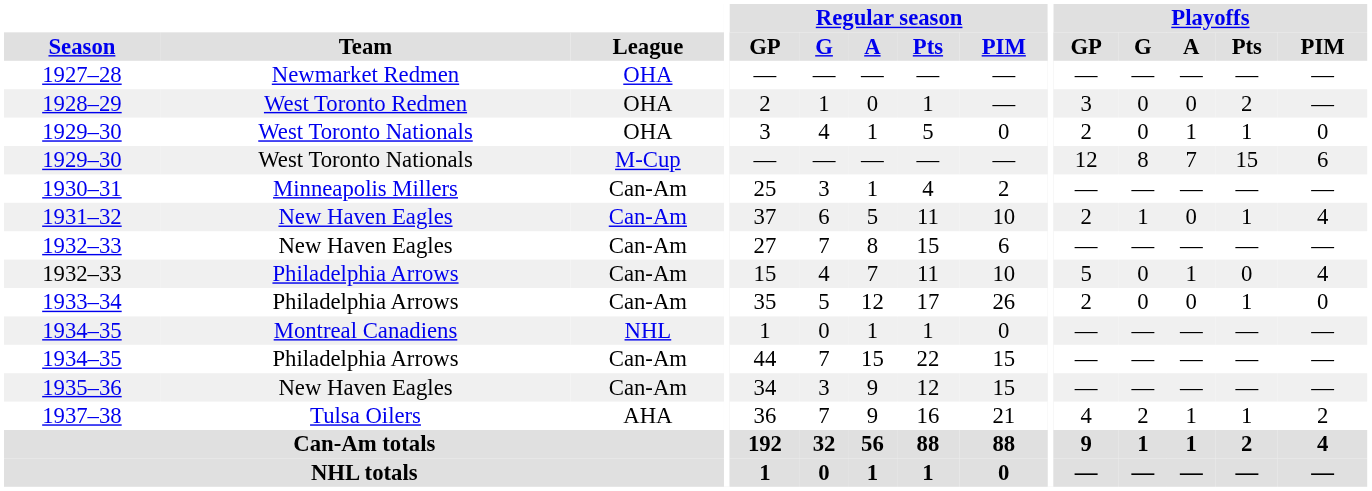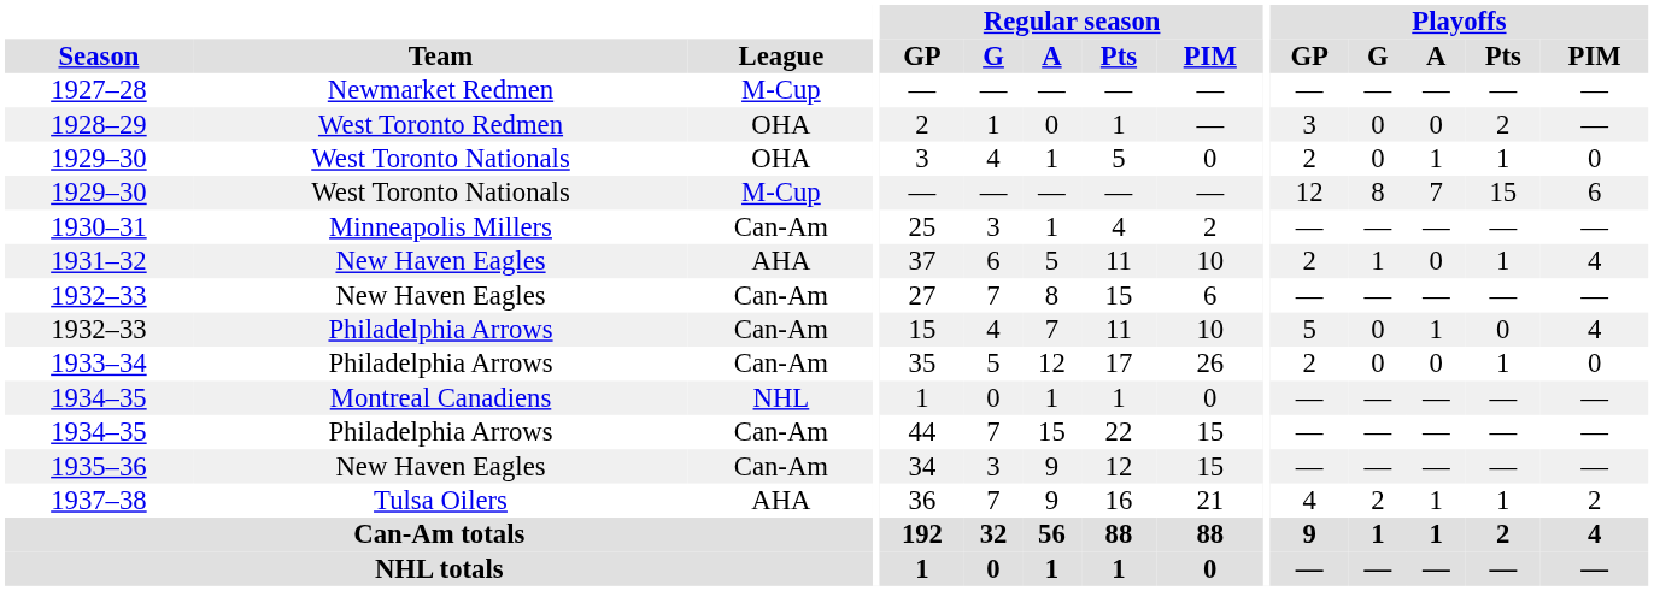1927–28 | League: OHA -> M-Cup
1931–32 | League: Can-Am -> AHA
